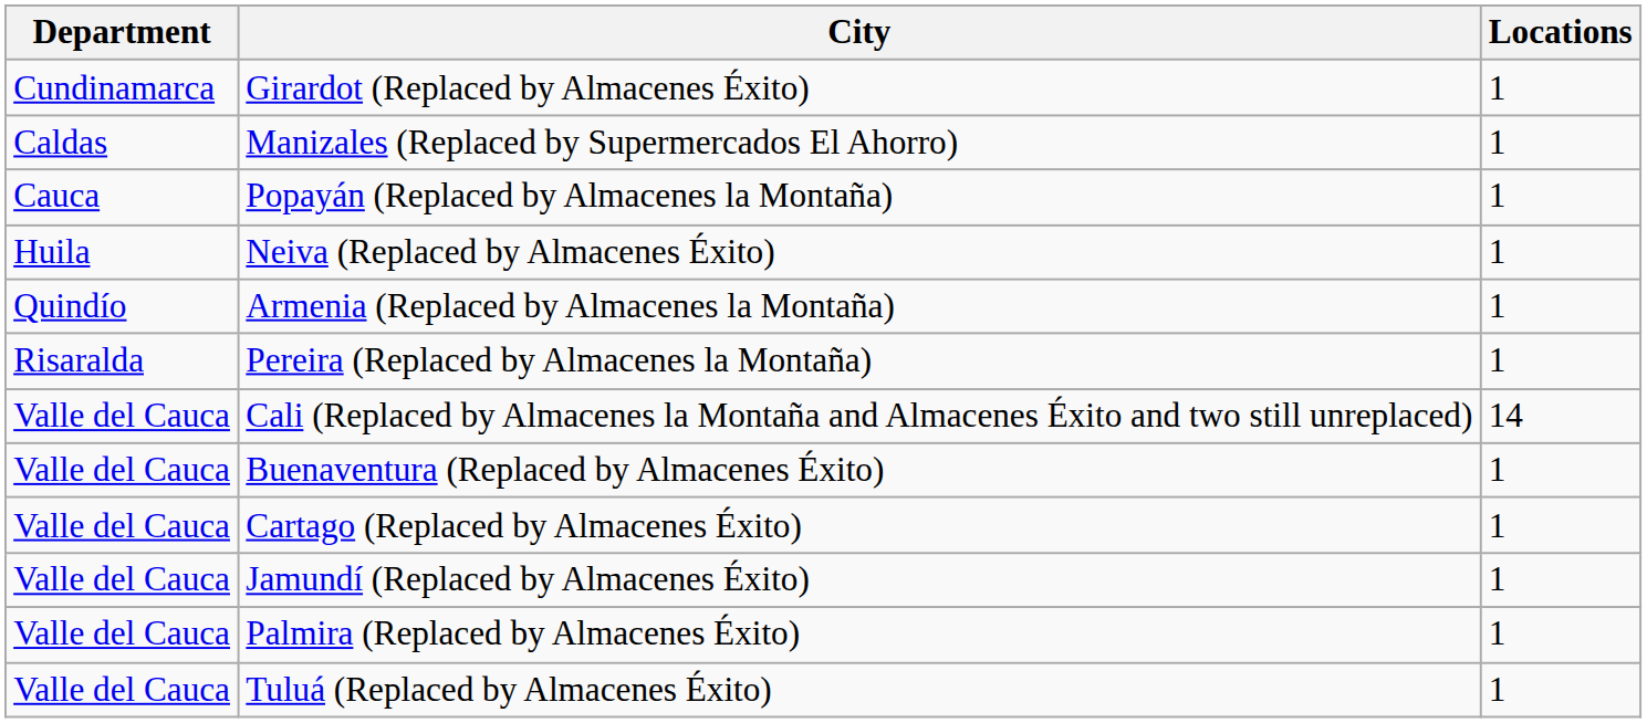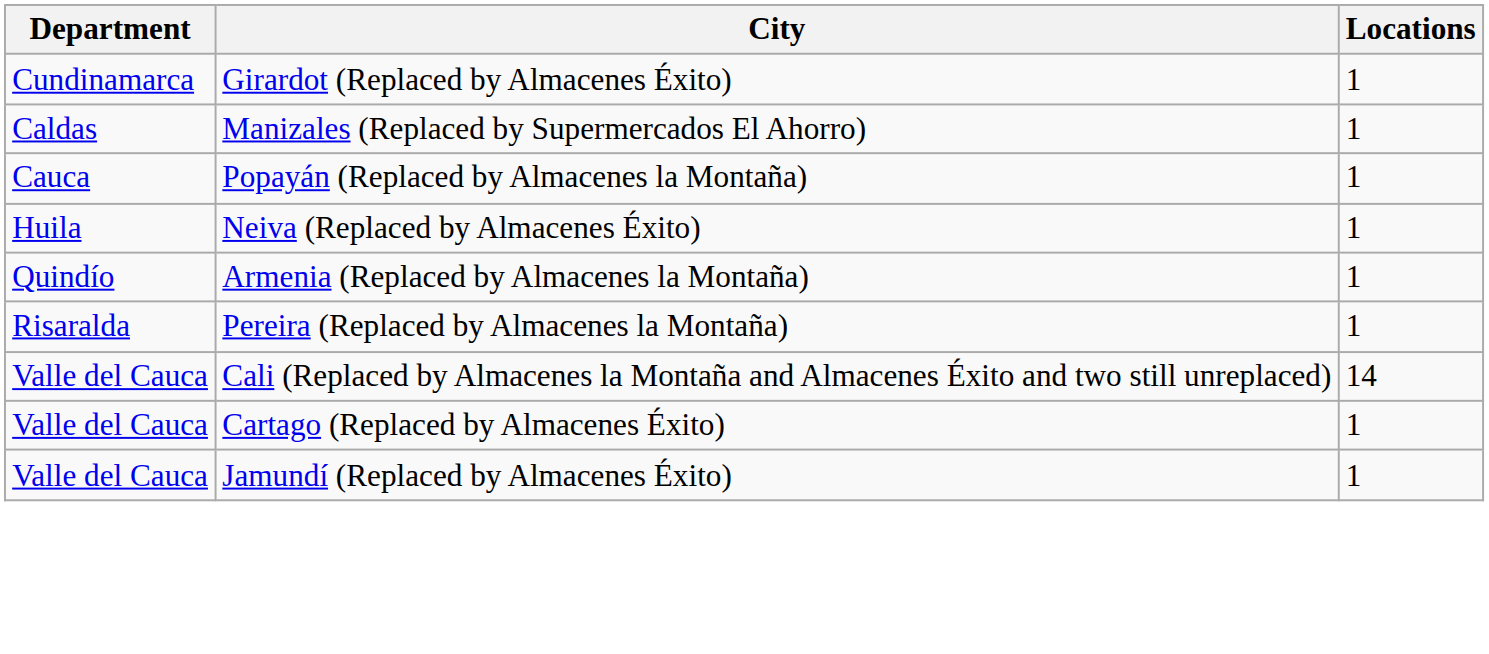- row: Valle del Cauca | Buenaventura (Replaced by Almacenes Éxito) | 1
- row: Valle del Cauca | Palmira (Replaced by Almacenes Éxito) | 1
- row: Valle del Cauca | Tuluá (Replaced by Almacenes Éxito) | 1
